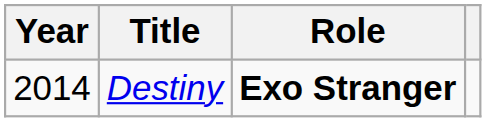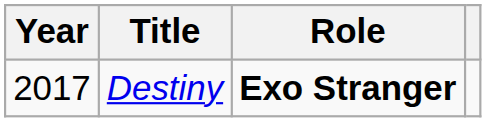Destiny | Year: 2014 -> 2017
